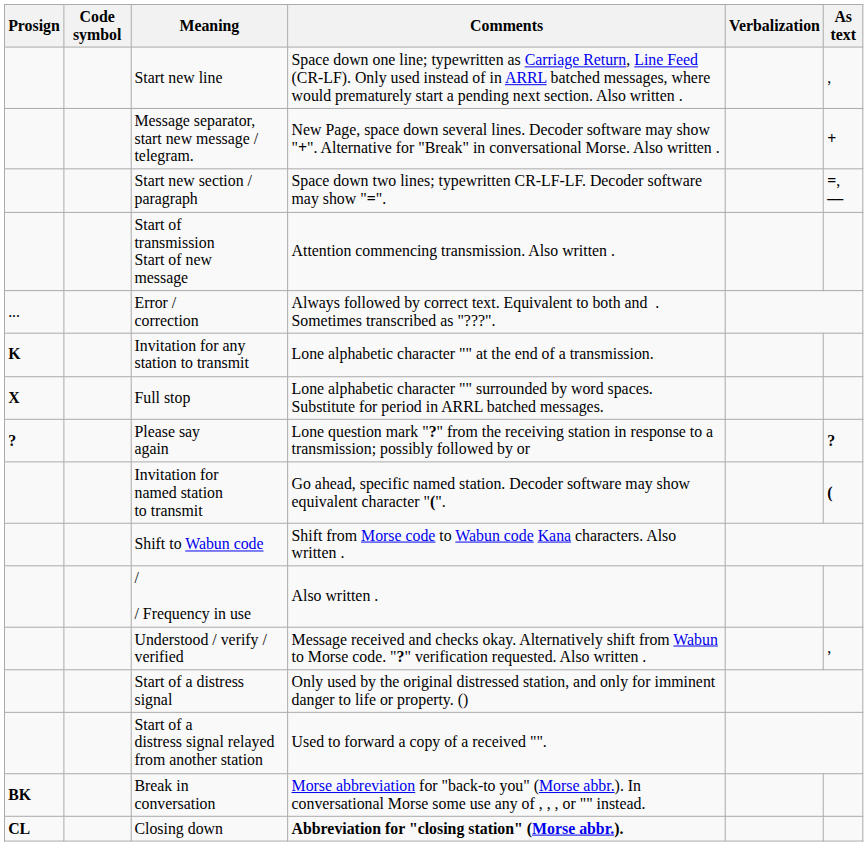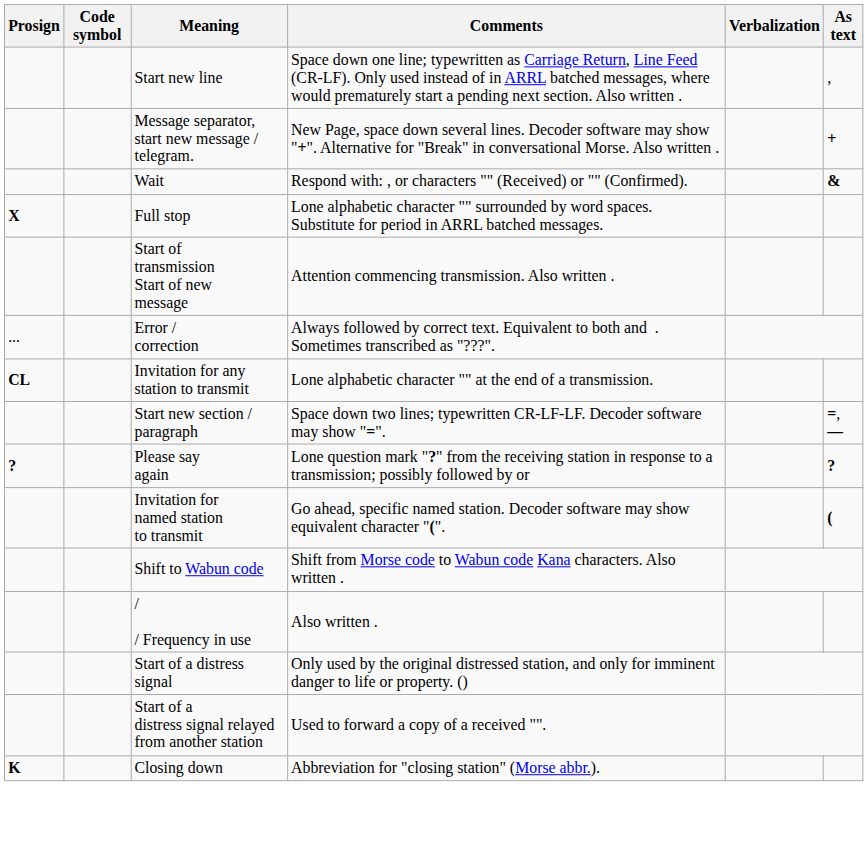+ row: Wait | Respond with: , or characters "" (Received) or "" (Confirmed). | &
rows swapped: Start new section / paragraph <-> Full stop
Invitation for any station to transmit | Prosign: K -> CL
- row: Understood / verify / verified | Message received and checks okay. Alternatively shift from Wabun to Morse code. "?" verification requested. Also written . | ,
- row: BK | Break in conversation | Morse abbreviation for "back-to you" (Morse abbr.). In conversational Morse some use any of , , , or "" instead.
Closing down | Prosign: CL -> K
Closing down | Comments: bold -> normal
